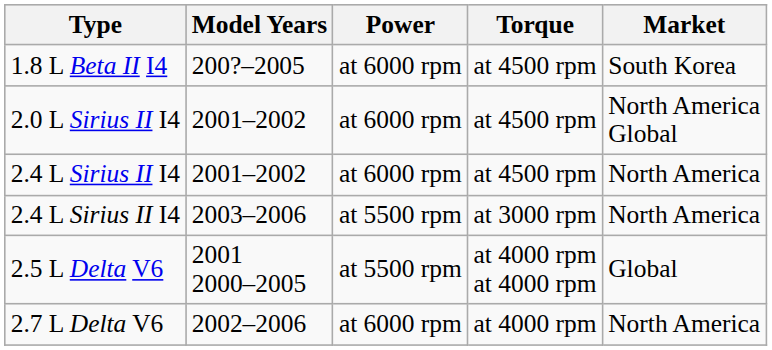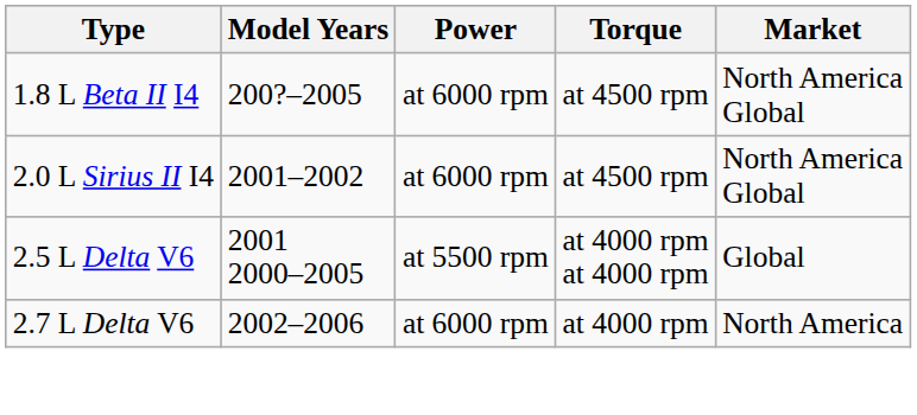1.8 L Beta II I4 | Market: South Korea -> North America Global
- row: 2.4 L Sirius II I4 | 2001–2002 | at 6000 rpm | at 4500 rpm | North America
- row: 2.4 L Sirius II I4 | 2003–2006 | at 5500 rpm | at 3000 rpm | North America
